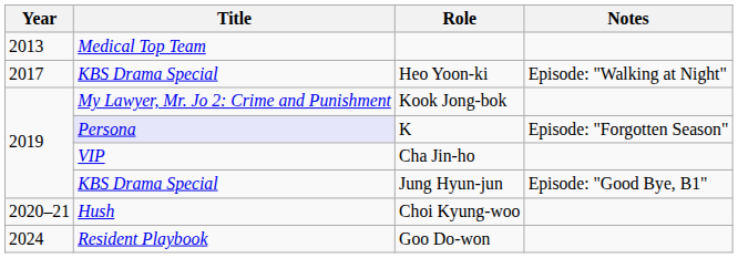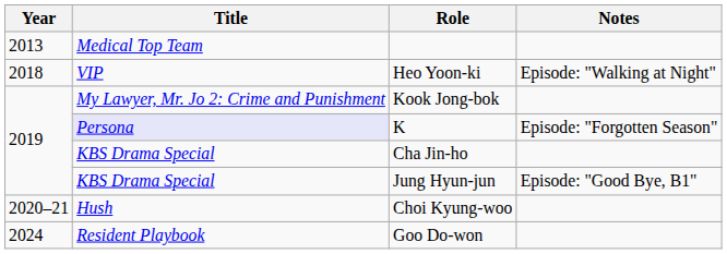Heo Yoon-ki | Year: 2017 -> 2018
Heo Yoon-ki | Title: KBS Drama Special -> VIP
Cha Jin-ho | Title: VIP -> KBS Drama Special
